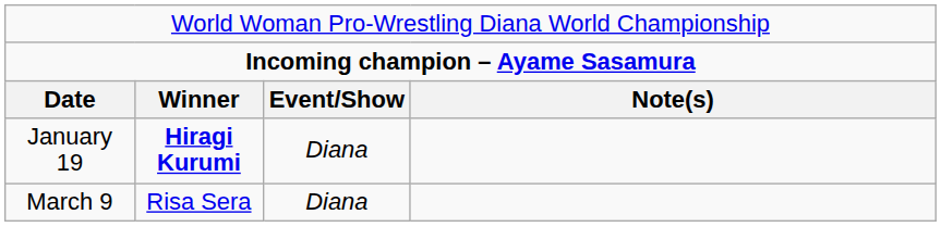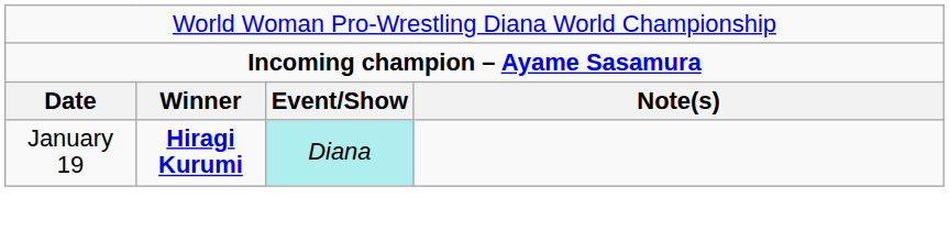January 19 | column 3: no background -> paleturquoise background
- row: March 9 | Risa Sera | Diana
